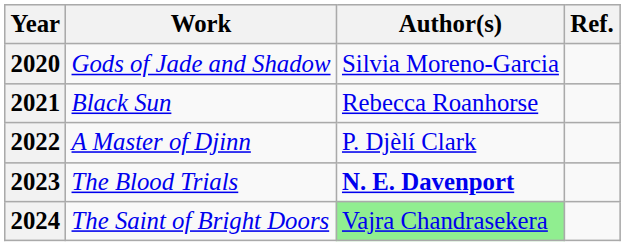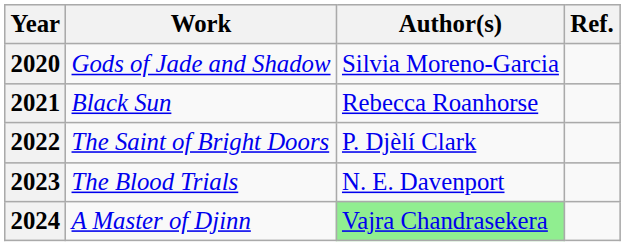2022 | Work: A Master of Djinn -> The Saint of Bright Doors
2023 | Author(s): bold -> normal
2024 | Work: The Saint of Bright Doors -> A Master of Djinn
